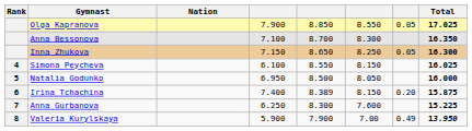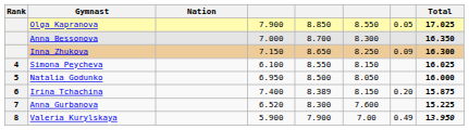Anna Bessonova | column 4: 7.100 -> 7.000
Inna Zhukova | column 7: 0.05 -> 0.09
Anna Gurbanova | column 4: 6.250 -> 6.520
